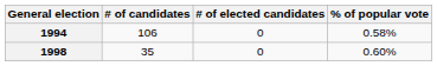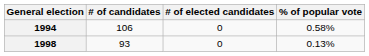1998 | # of candidates: 35 -> 93
1998 | % of popular vote: 0.60% -> 0.13%
